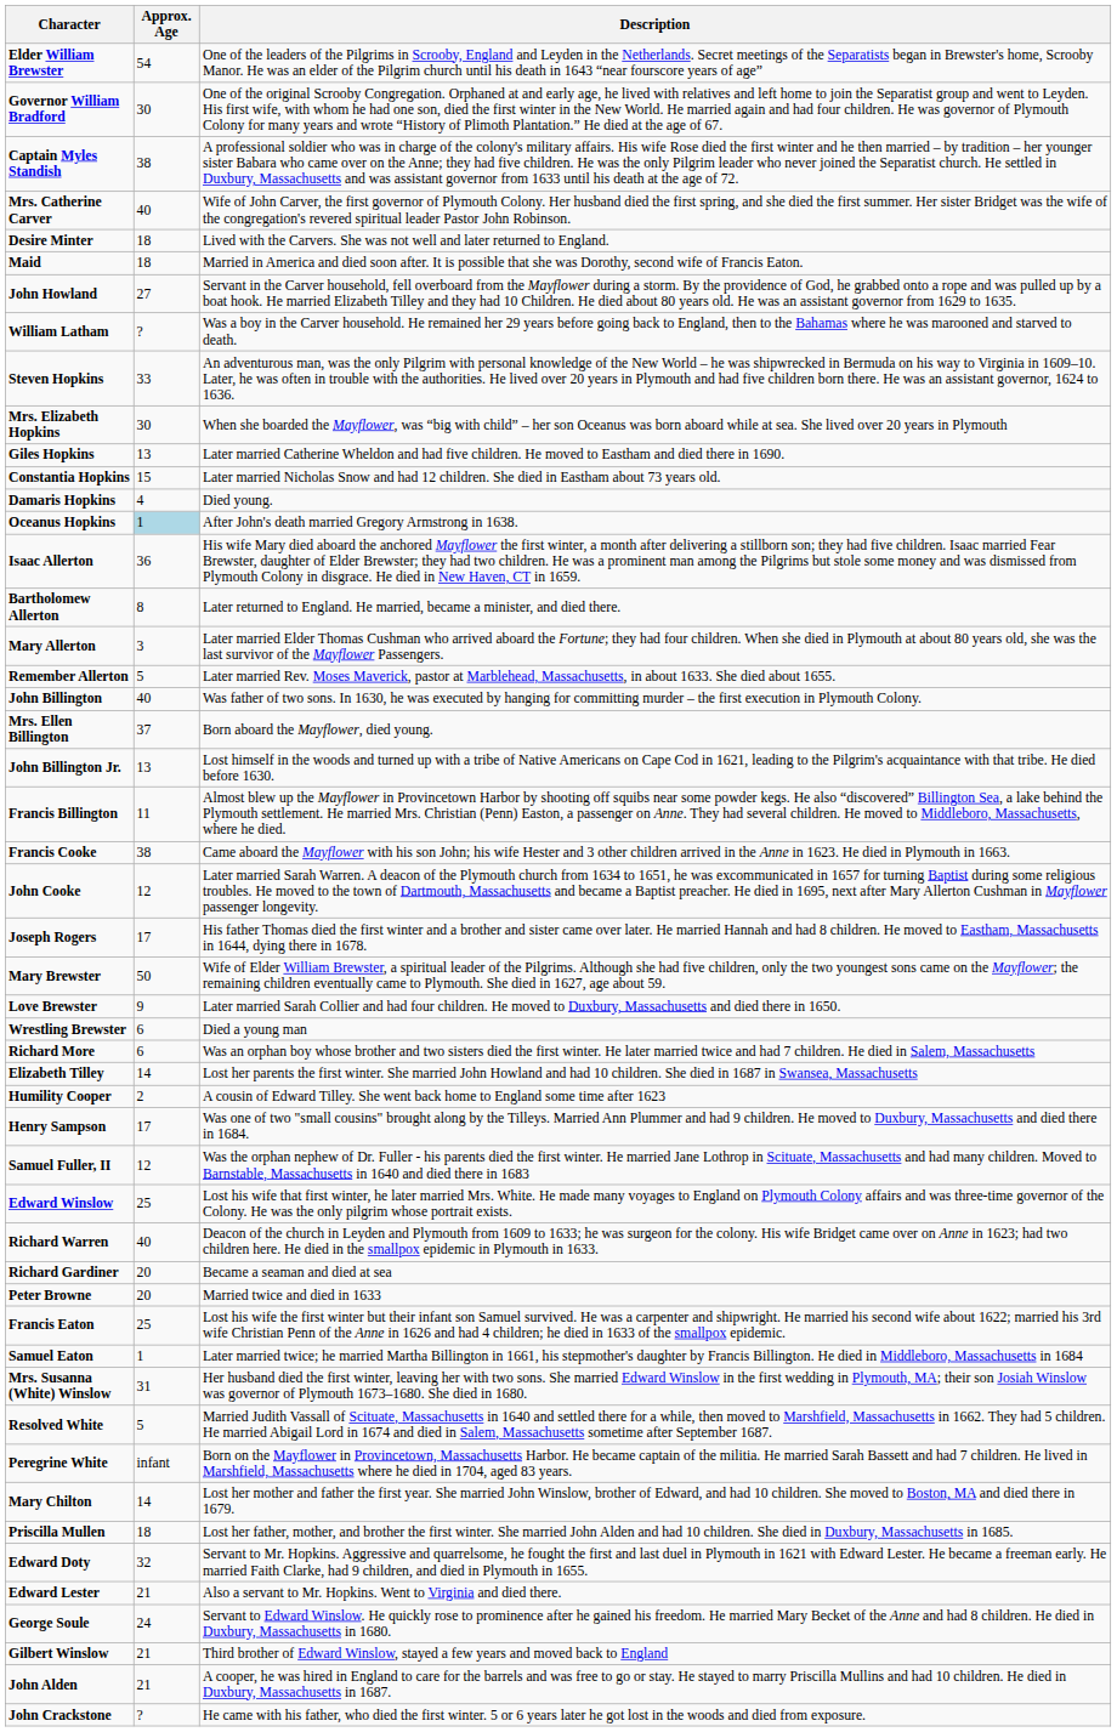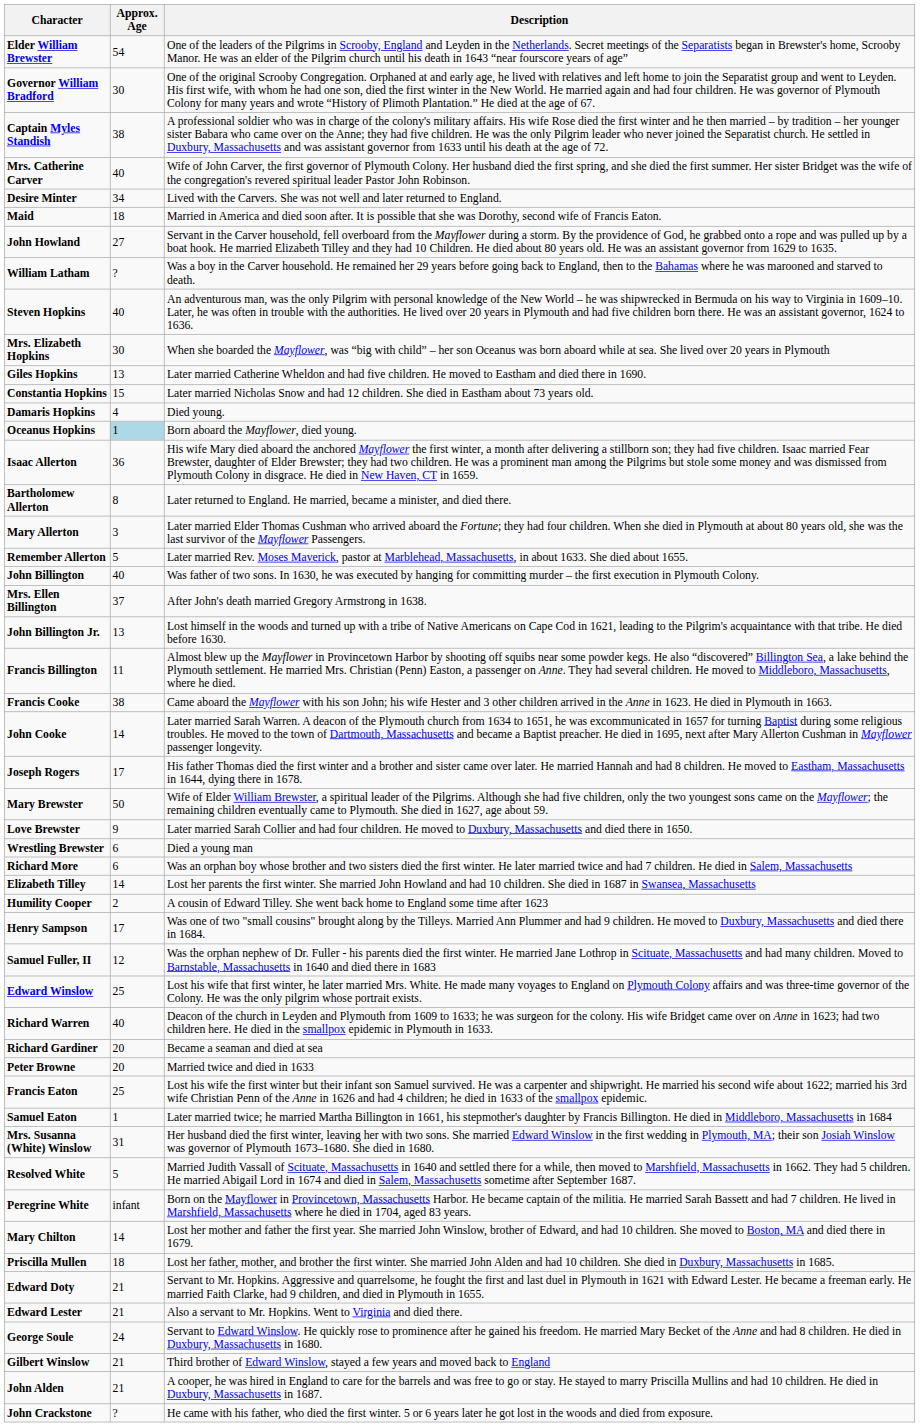Desire Minter | Approx. Age: 18 -> 34
Steven Hopkins | Approx. Age: 33 -> 40
Oceanus Hopkins | Description: After John's death married Gregory Armstrong in 1638. -> Born aboard the Mayflower, died young.
Mrs. Ellen Billington | Description: Born aboard the Mayflower, died young. -> After John's death married Gregory Armstrong in 1638.
John Cooke | Approx. Age: 12 -> 14
Edward Doty | Approx. Age: 32 -> 21
